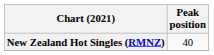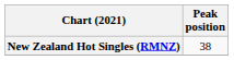New Zealand Hot Singles (RMNZ) | Peak position: 40 -> 38
